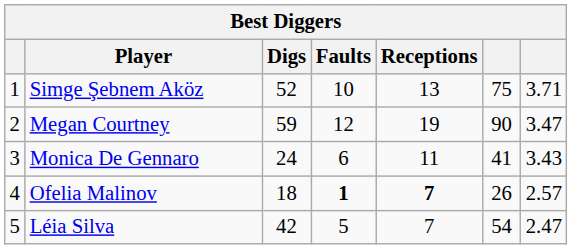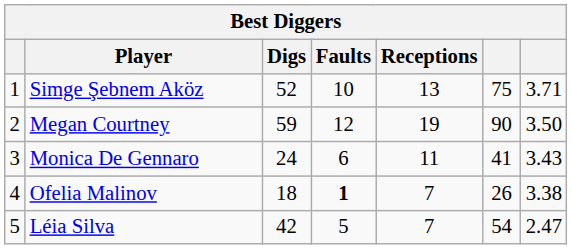Megan Courtney | column 7: 3.47 -> 3.50
Ofelia Malinov | Receptions: bold -> normal
Ofelia Malinov | column 7: 2.57 -> 3.38
